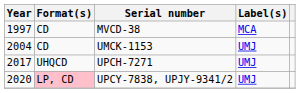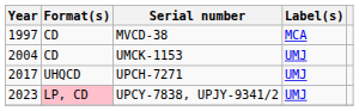UPCY-7838, UPJY-9341/2 | Year: 2020 -> 2023
